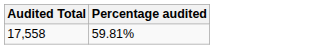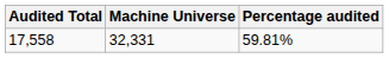+ column: Machine Universe | 32,331
